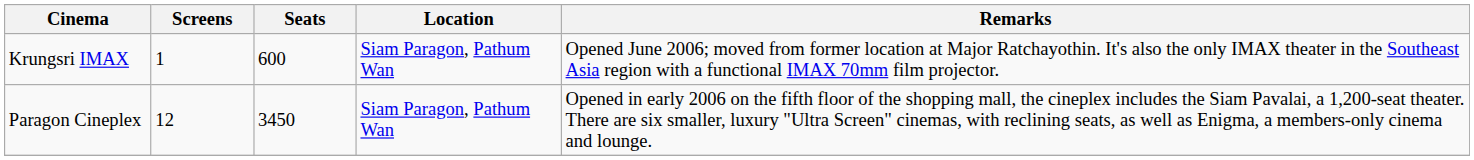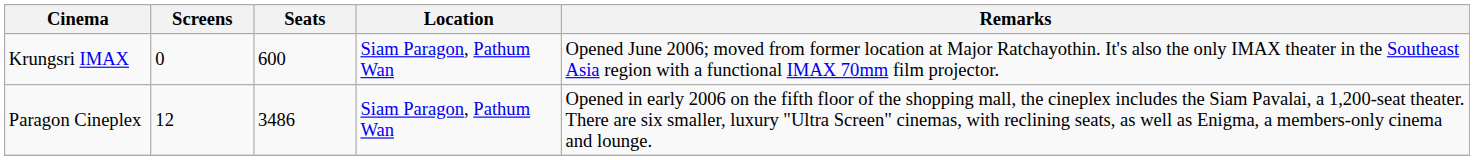Krungsri IMAX | Screens: 1 -> 0
Paragon Cineplex | Seats: 3450 -> 3486
